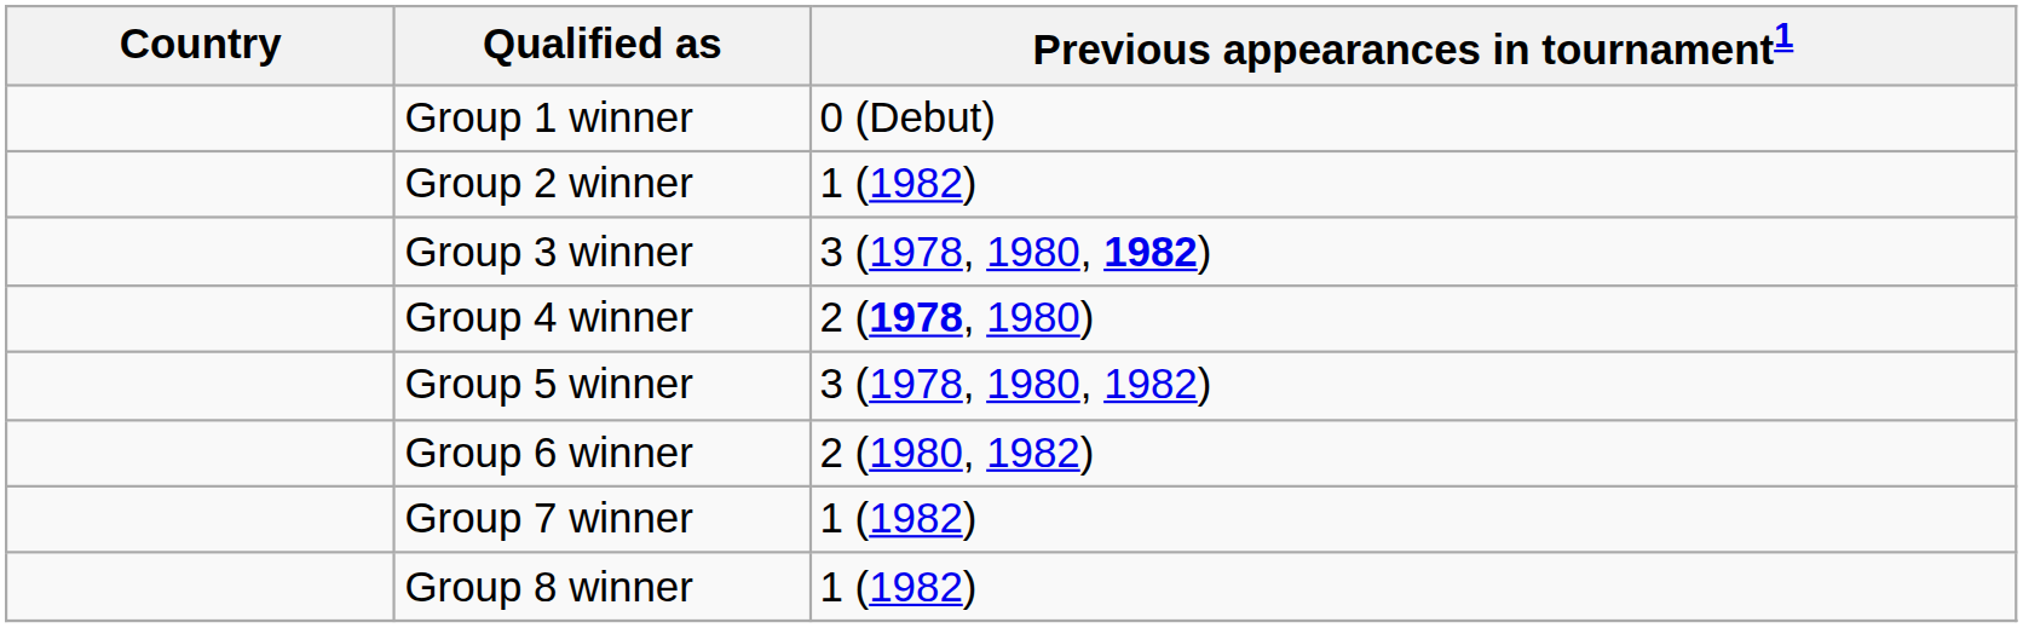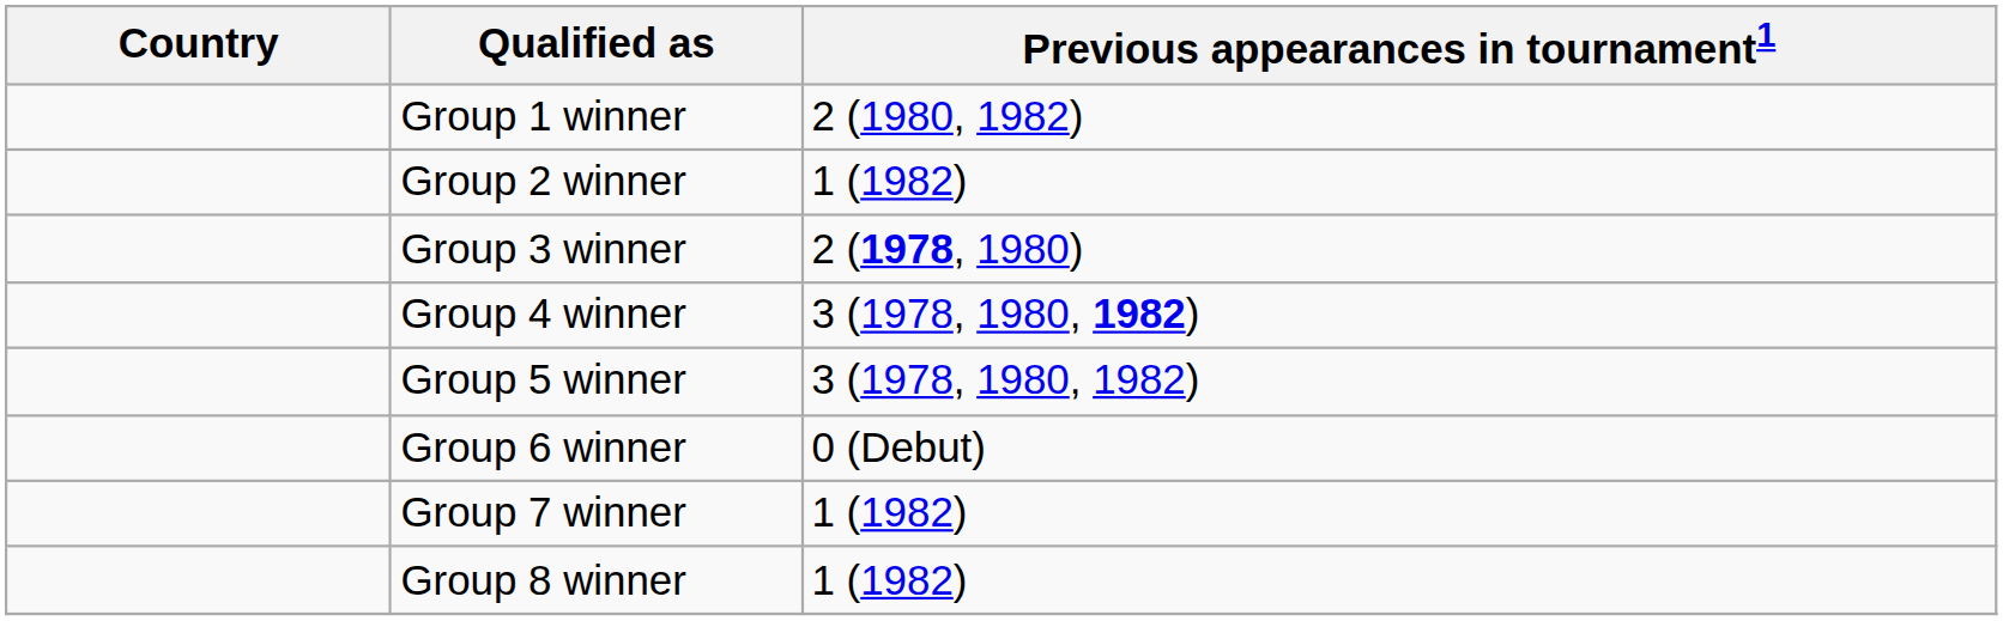Group 1 winner | Previous appearances in tournament1: 0 (Debut) -> 2 (1980, 1982)
Group 3 winner | Previous appearances in tournament1: 3 (1978, 1980, 1982) -> 2 (1978, 1980)
Group 4 winner | Previous appearances in tournament1: 2 (1978, 1980) -> 3 (1978, 1980, 1982)
Group 6 winner | Previous appearances in tournament1: 2 (1980, 1982) -> 0 (Debut)
